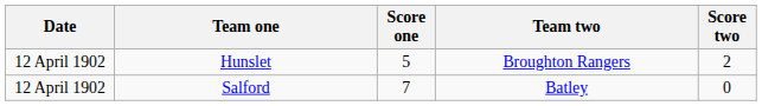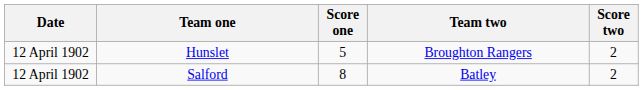Salford | Score one: 7 -> 8
Salford | Score two: 0 -> 2
